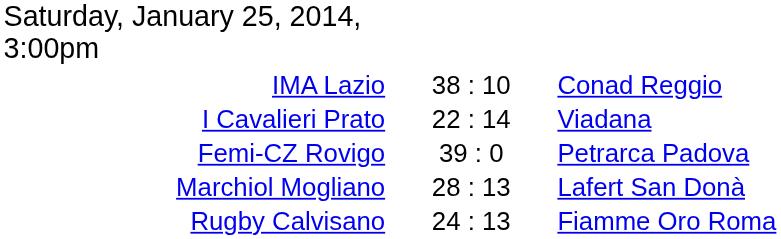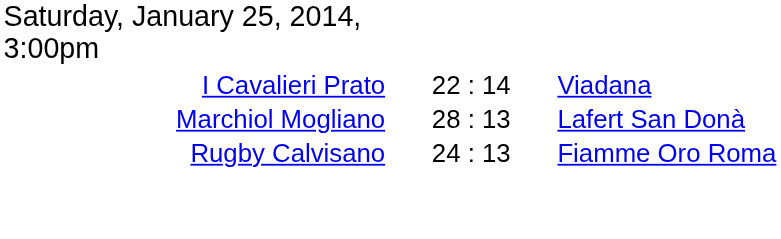- row: IMA Lazio | 38 : 10 | Conad Reggio
- row: Femi-CZ Rovigo | 39 : 0 | Petrarca Padova
